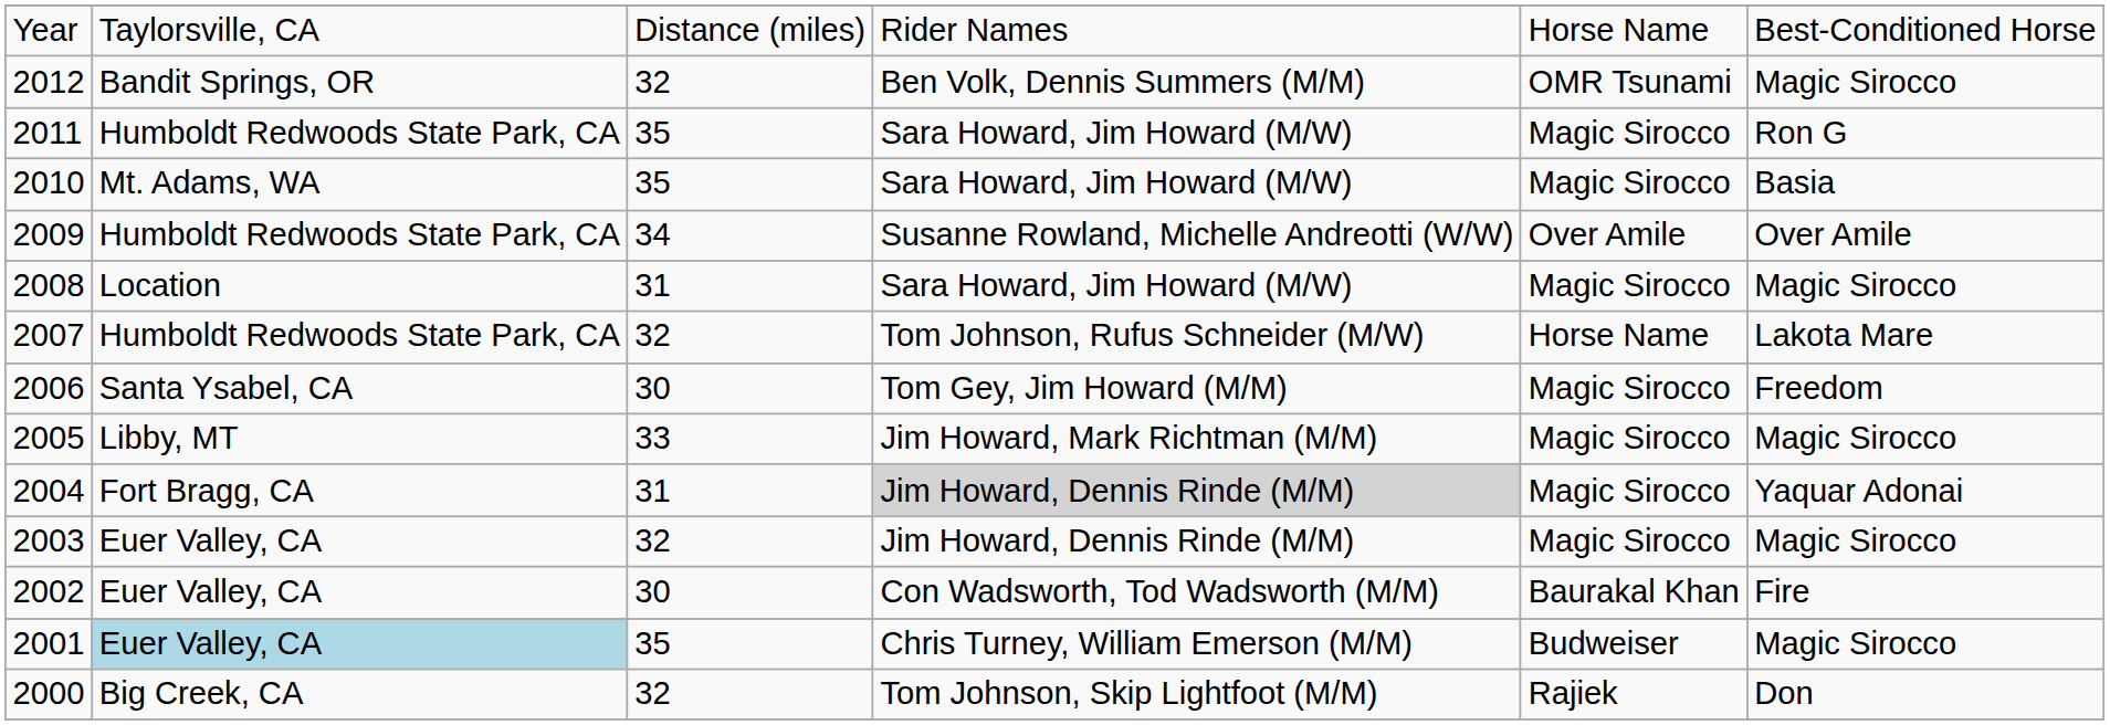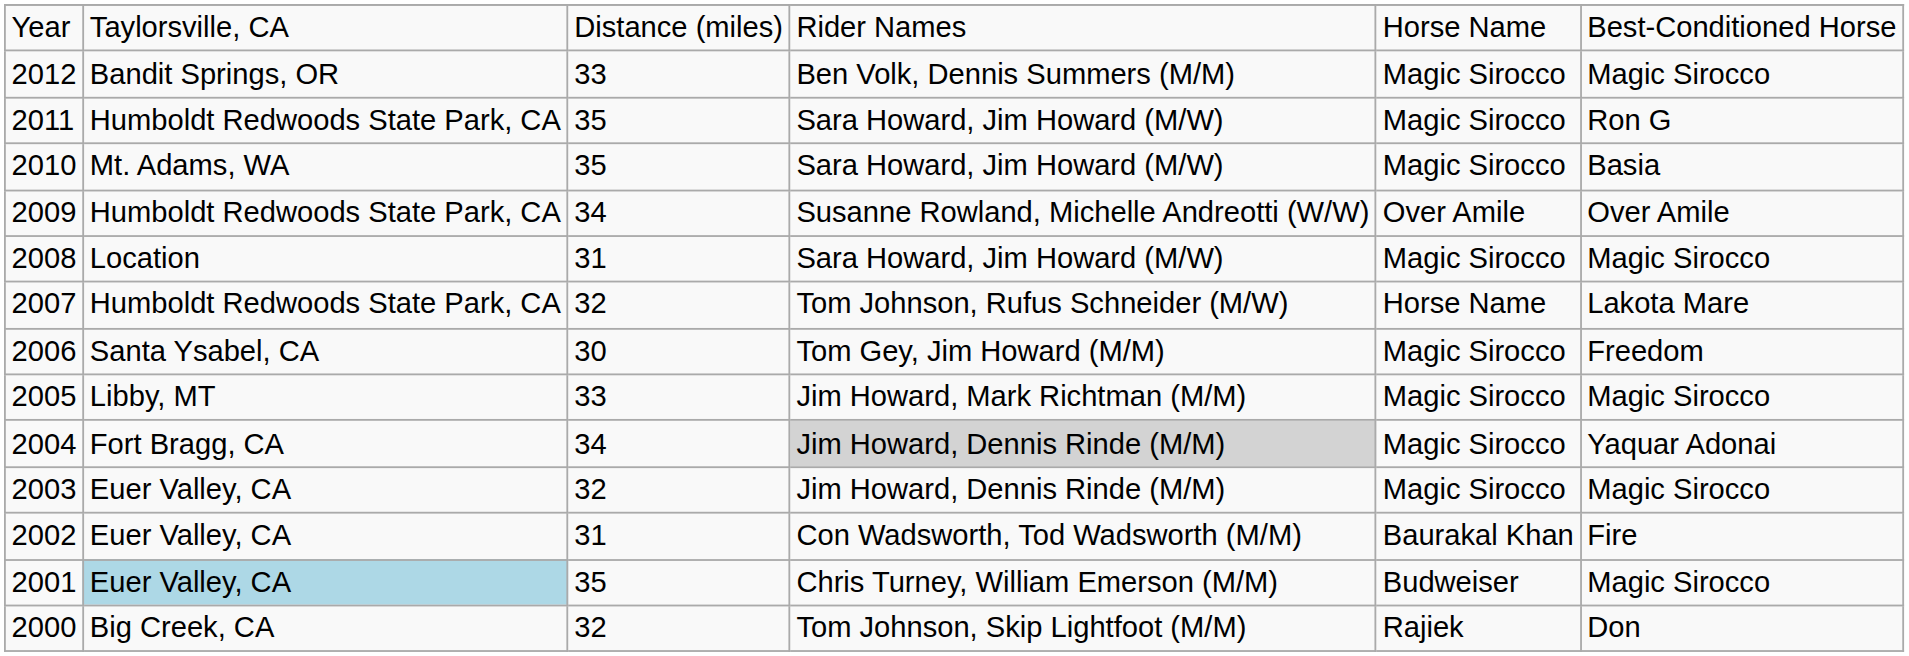2012 | column 3: 32 -> 33
2012 | column 5: OMR Tsunami -> Magic Sirocco
2004 | column 3: 31 -> 34
2002 | column 3: 30 -> 31
